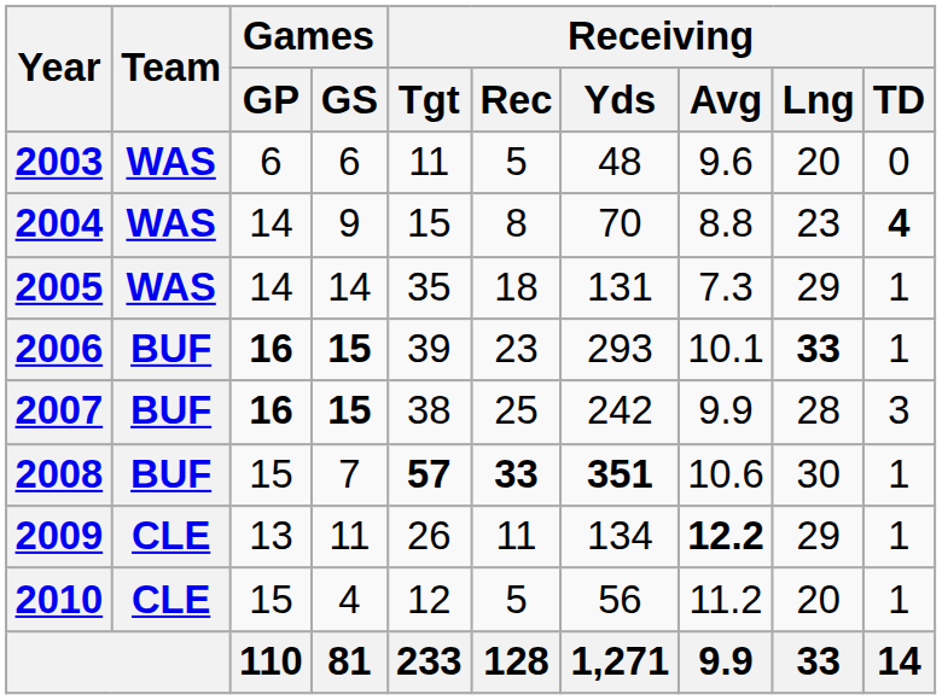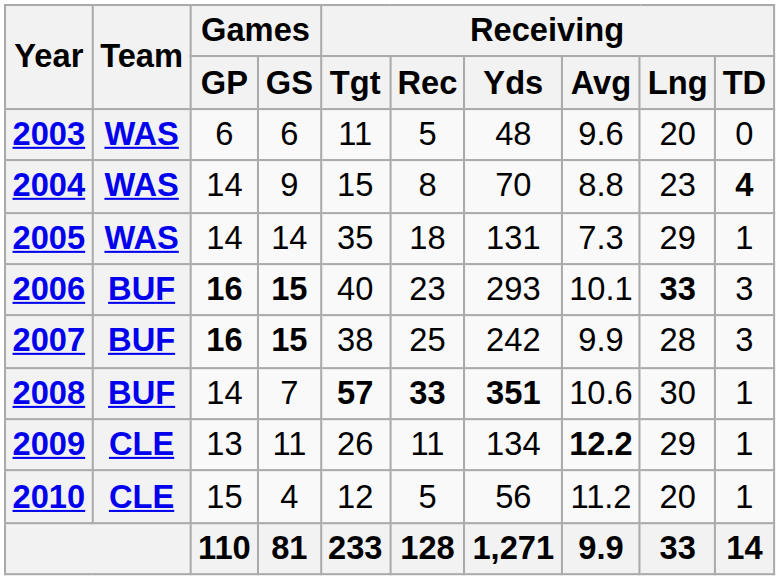2006 | Receiving / Tgt: 39 -> 40
2006 | Receiving / TD: 1 -> 3
2008 | Games / GP: 15 -> 14
